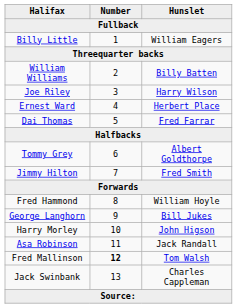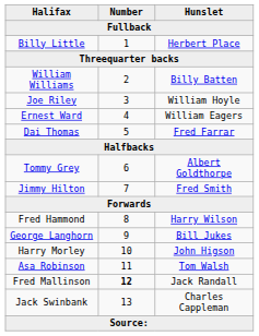Billy Little | Hunslet: William Eagers -> Herbert Place
Joe Riley | Hunslet: Harry Wilson -> William Hoyle
Ernest Ward | Hunslet: Herbert Place -> William Eagers
Fred Hammond | Hunslet: William Hoyle -> Harry Wilson
Asa Robinson | Hunslet: Jack Randall -> Tom Walsh
Fred Mallinson | Hunslet: Tom Walsh -> Jack Randall
